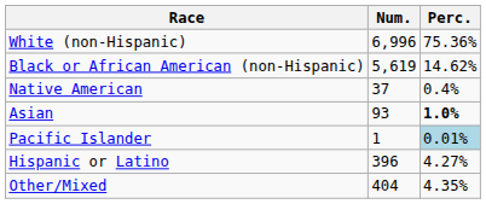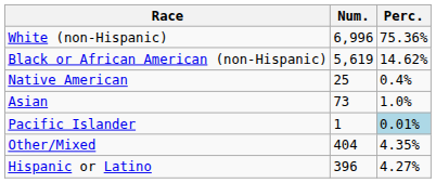Native American | Num.: 37 -> 25
Asian | Num.: 93 -> 73
Asian | Perc.: bold -> normal
rows swapped: Other/Mixed <-> Hispanic or Latino
